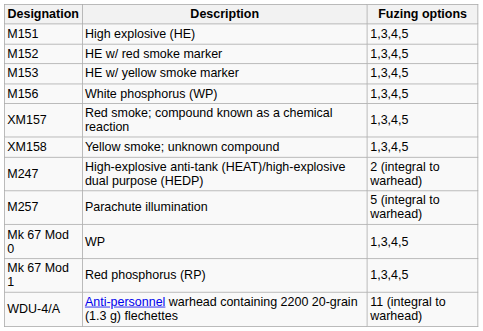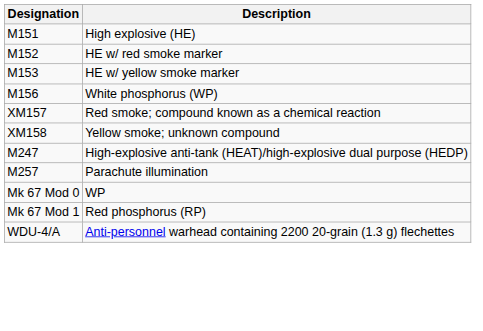- column: Fuzing options | 1,3,4,5 | 1,3,4,5 | 1,3,4,5 | 1,3,4,5 | 1,3,4,5 | 1,3,4,5 | 2 (integral to warhead) | 5 (integral to warhead) | 1,3,4,5 | 1,3,4,5 | 11 (integral to warhead)
